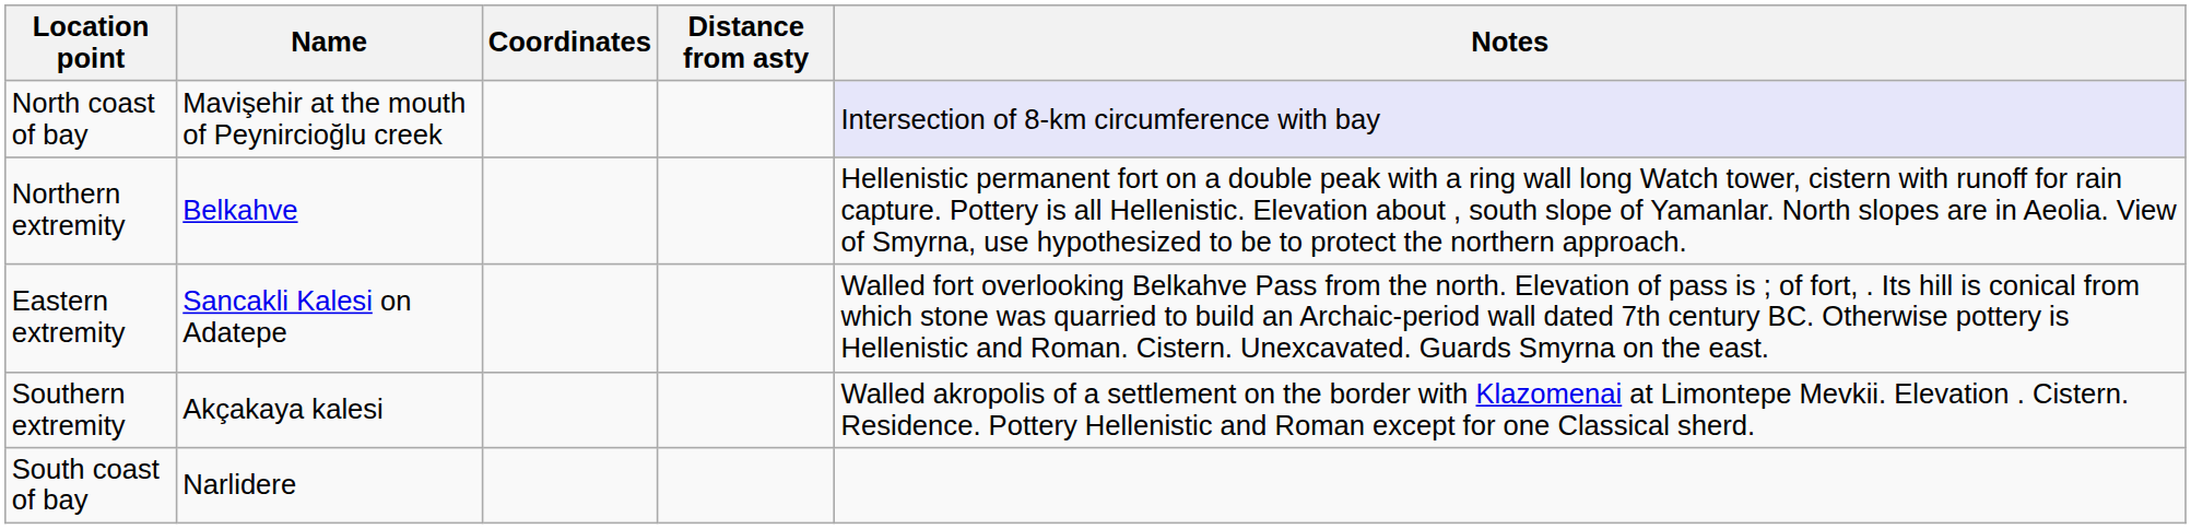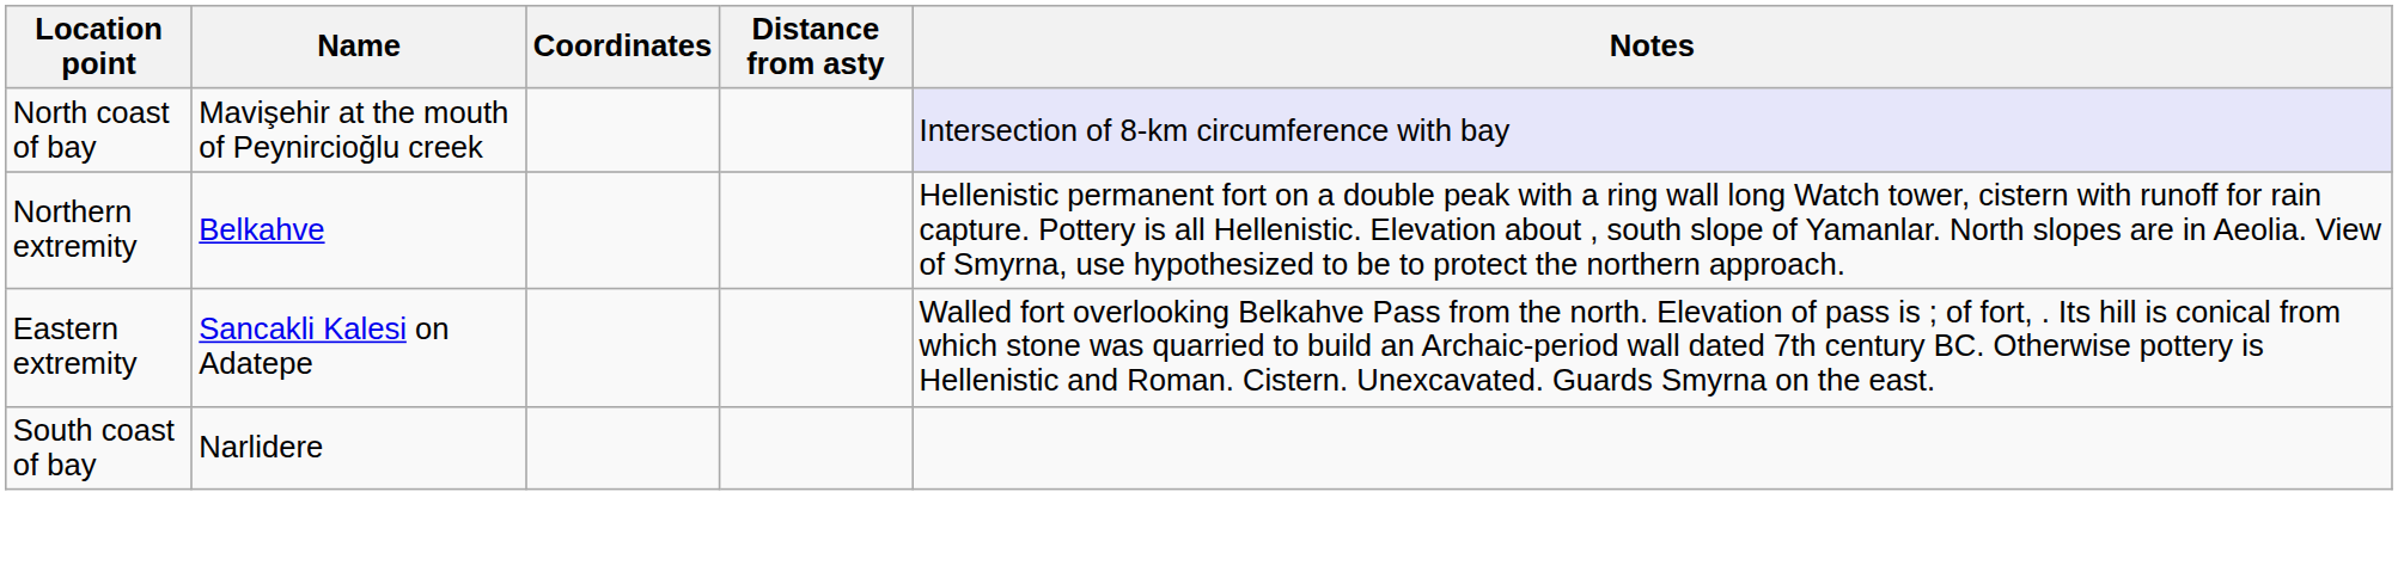- row: Southern extremity | Akçakaya kalesi | Walled akropolis of a settlement on the border with Klazomenai at Limontepe Mevkii. Elevation . Cistern. Residence. Pottery Hellenistic and Roman except for one Classical sherd.
